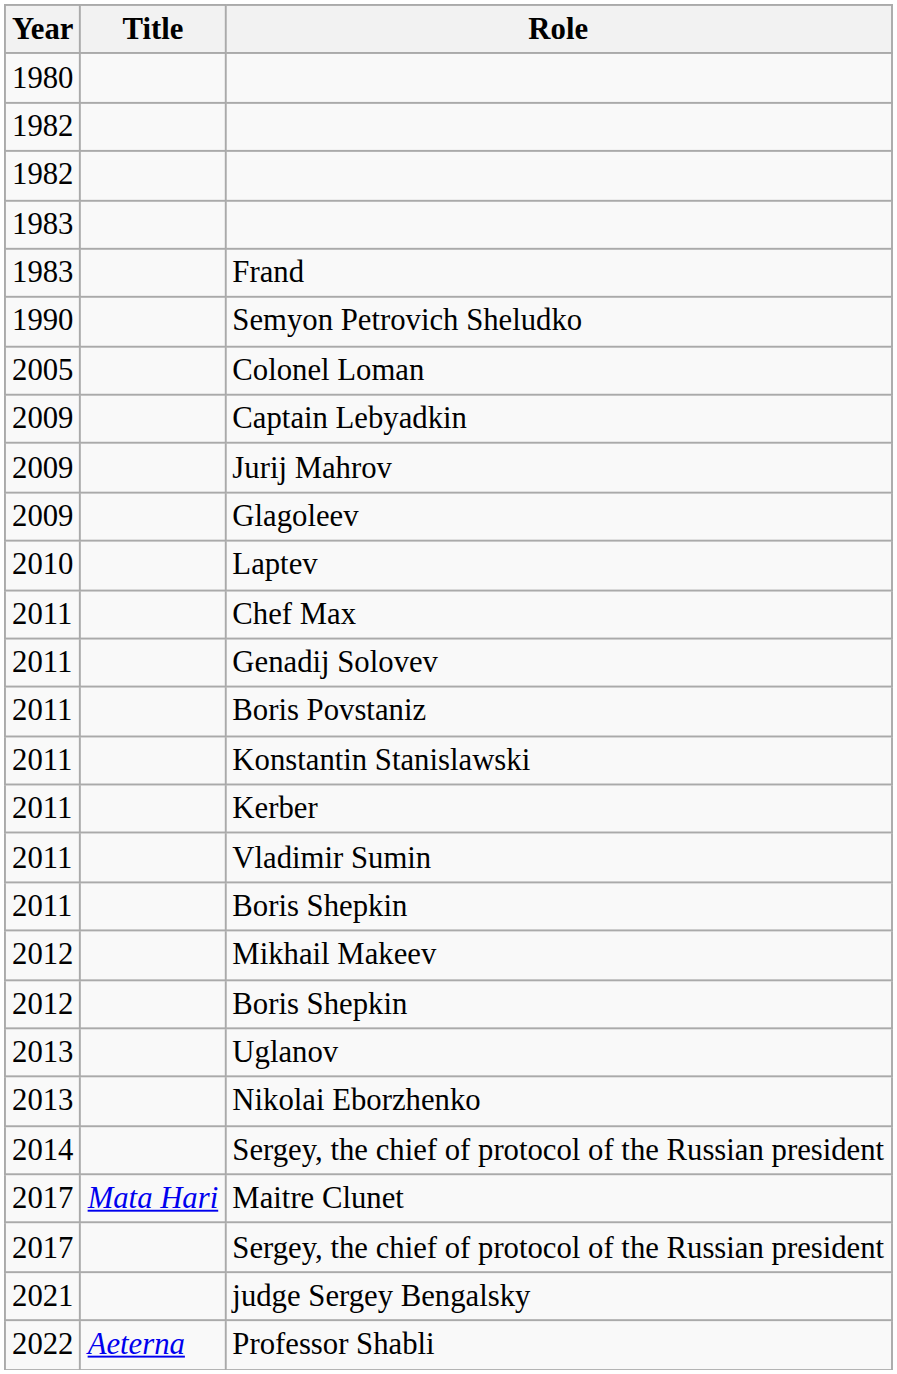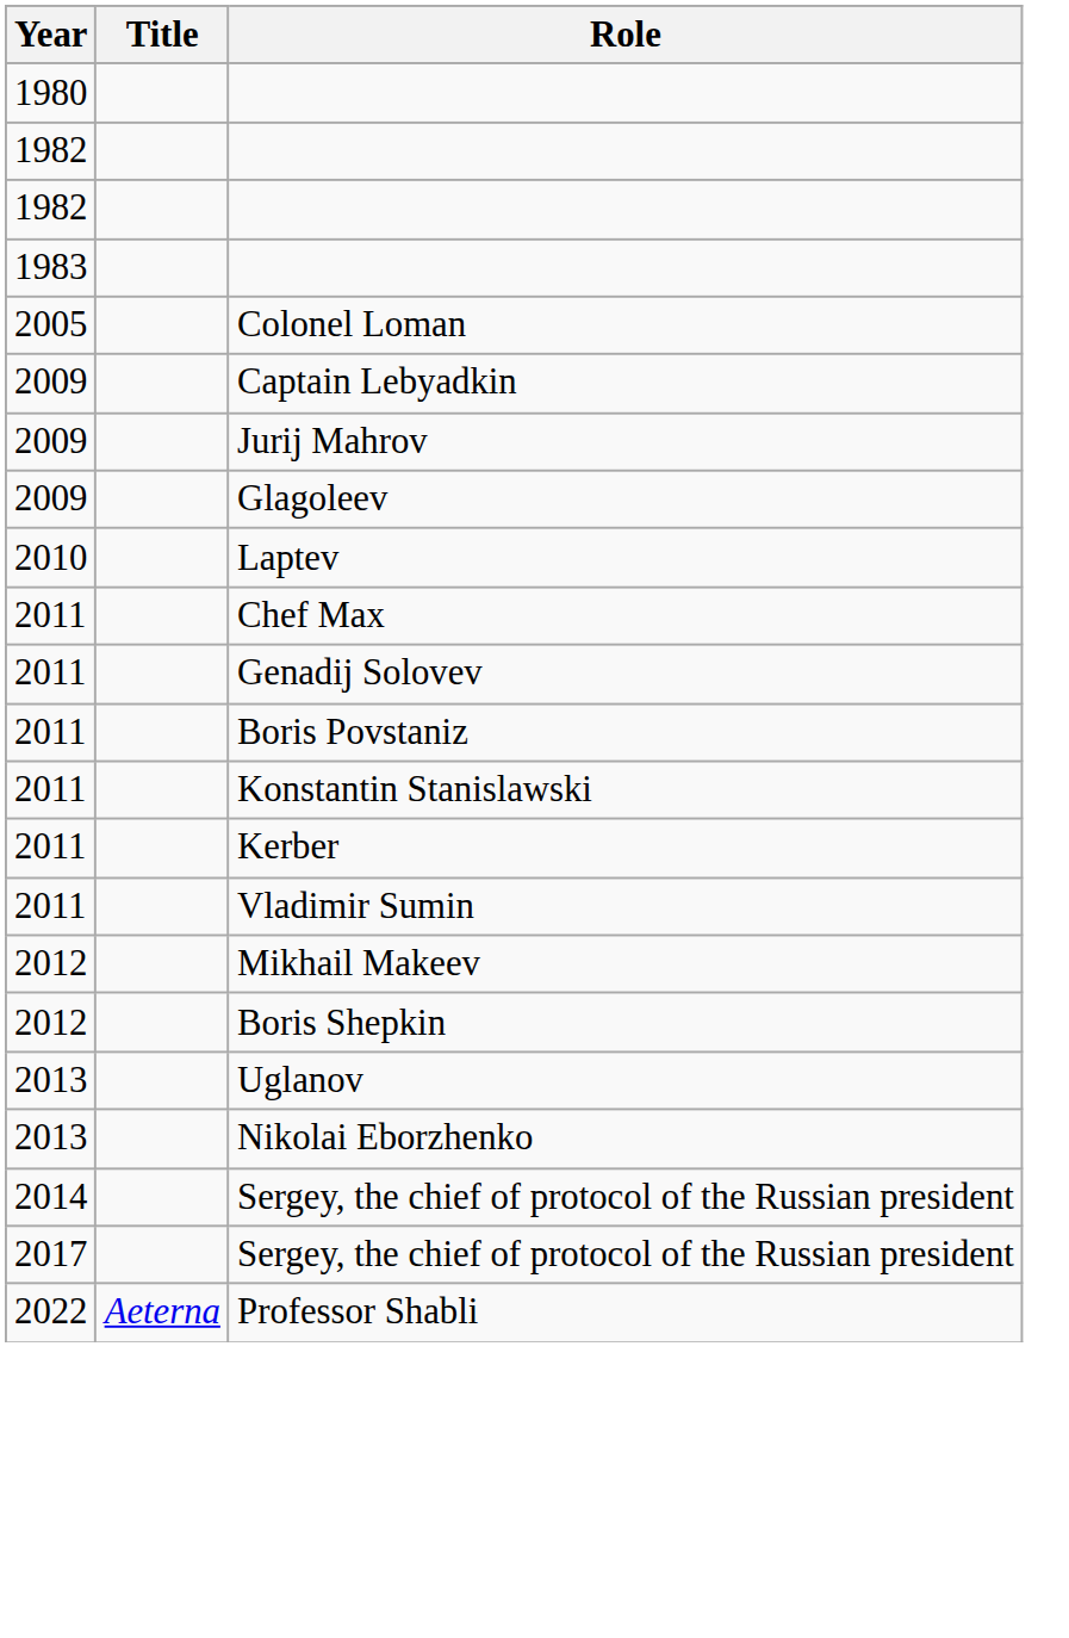- row: 1983 | Frand
- row: 1990 | Semyon Petrovich Sheludko
- row: 2011 | Boris Shepkin
- row: 2017 | Mata Hari | Maitre Clunet
- row: 2021 | judge Sergey Bengalsky
